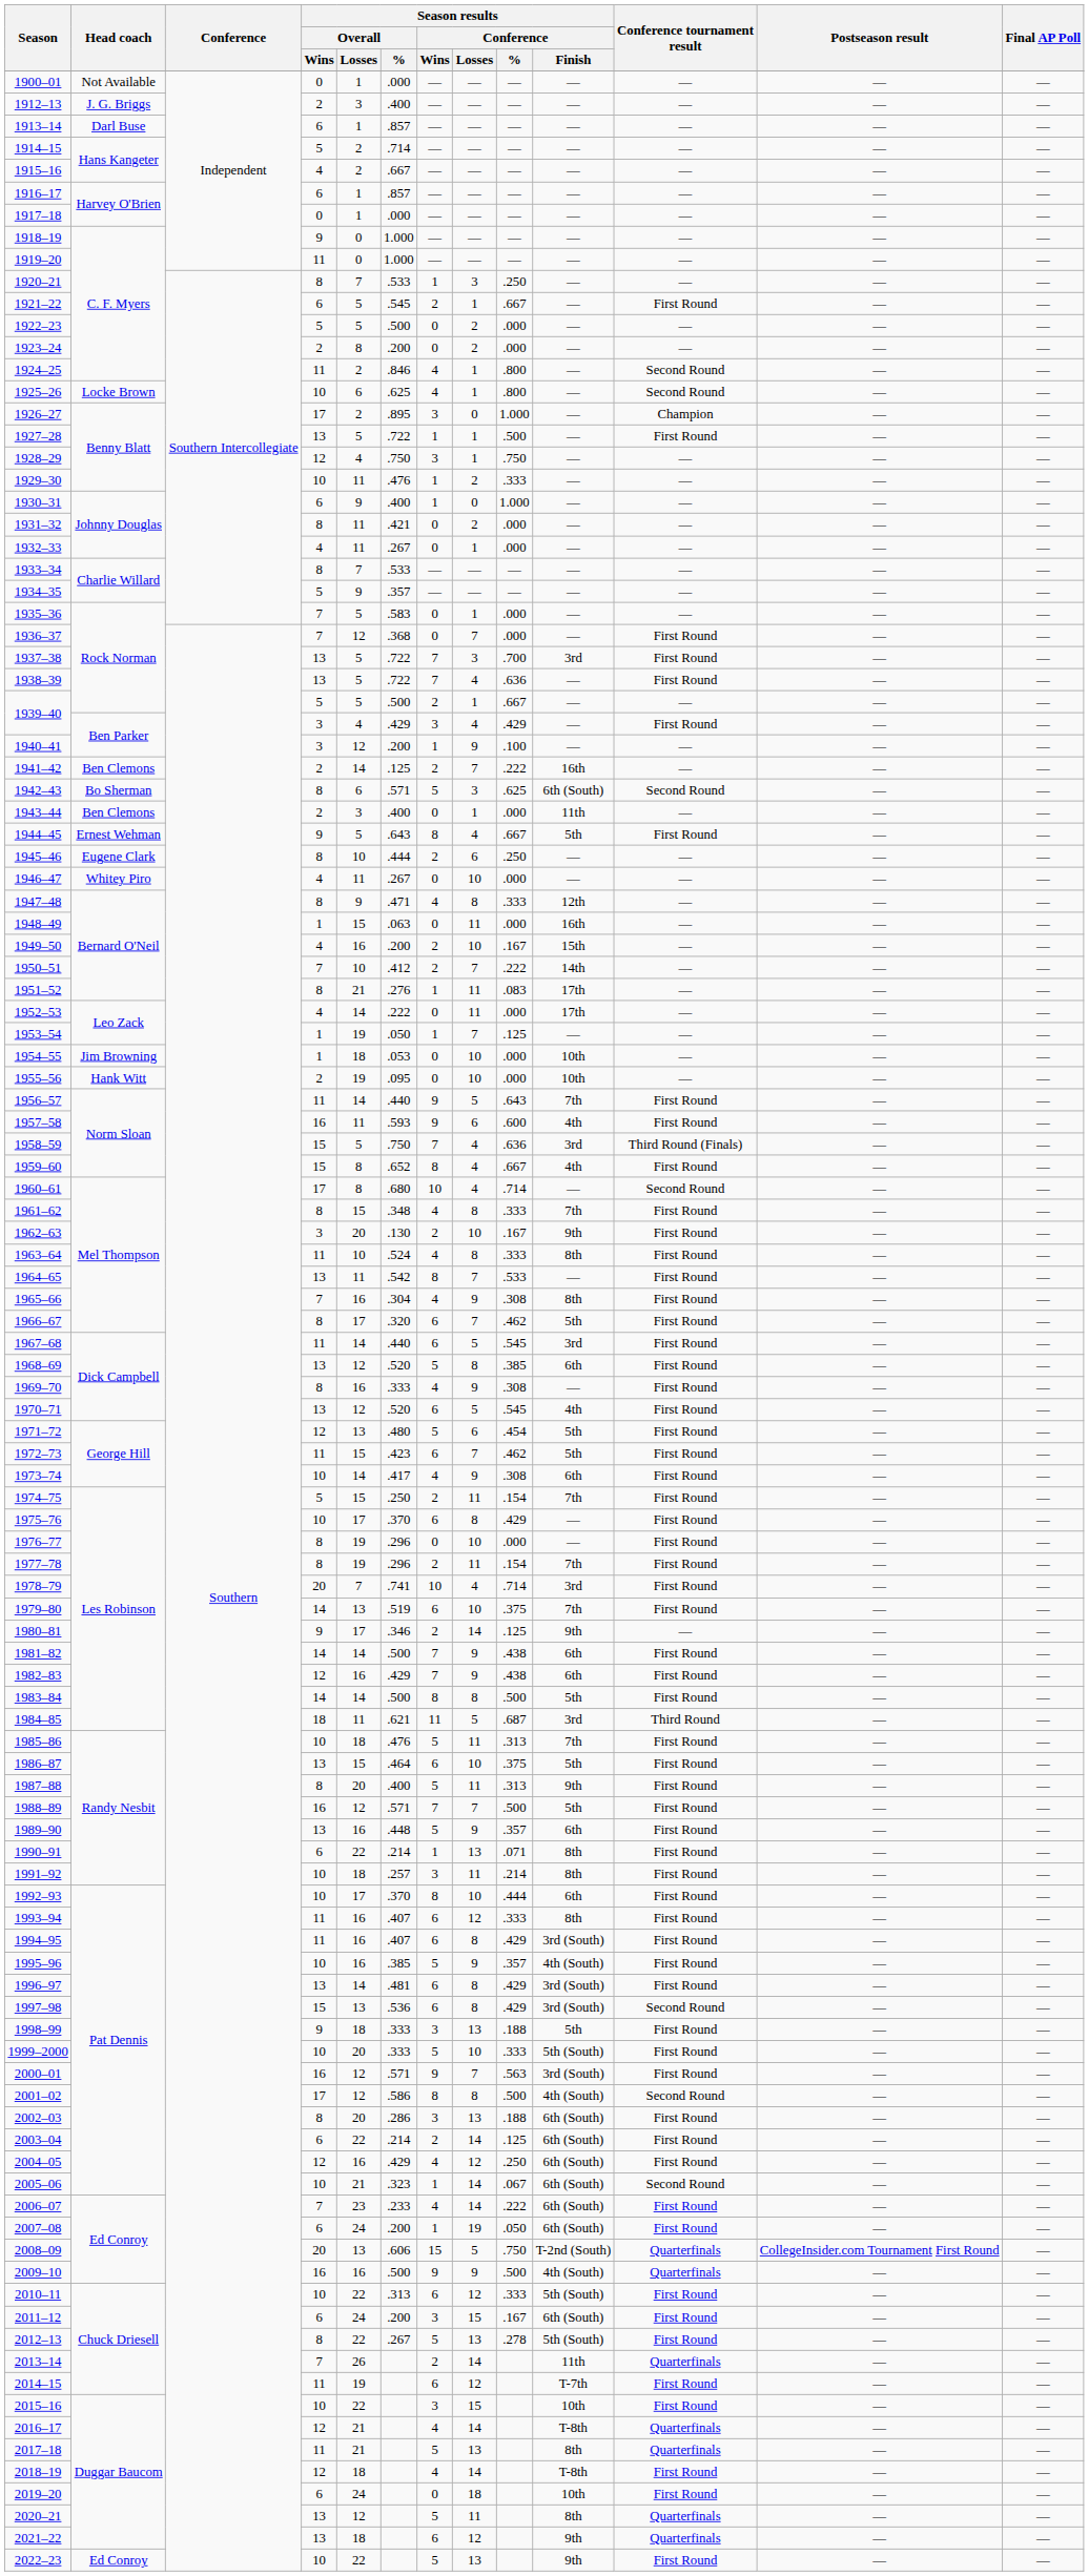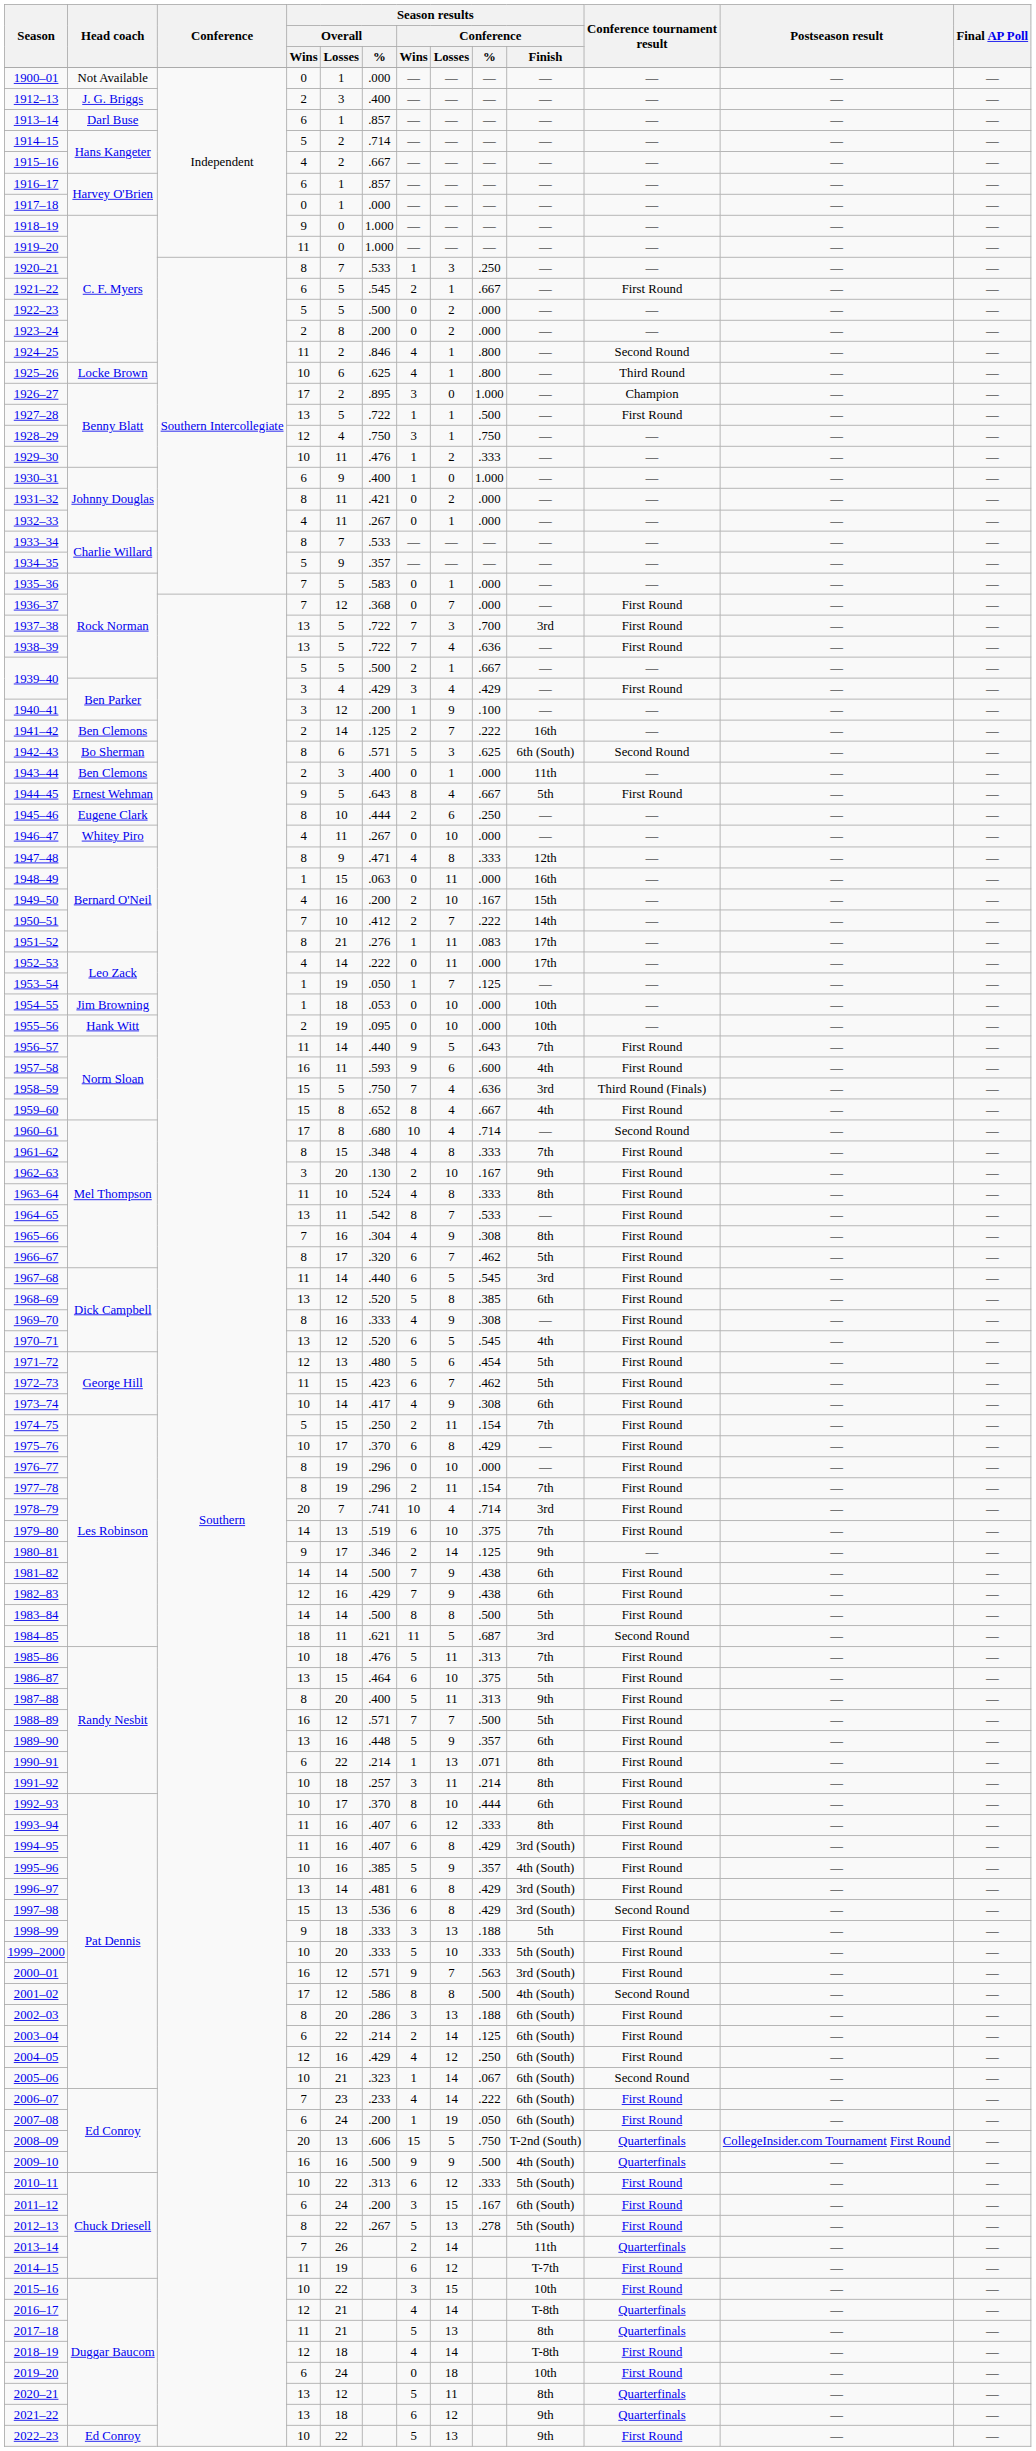1925–26 | Conference tournament result: Second Round -> Third Round
1984–85 | Conference tournament result: Third Round -> Second Round
